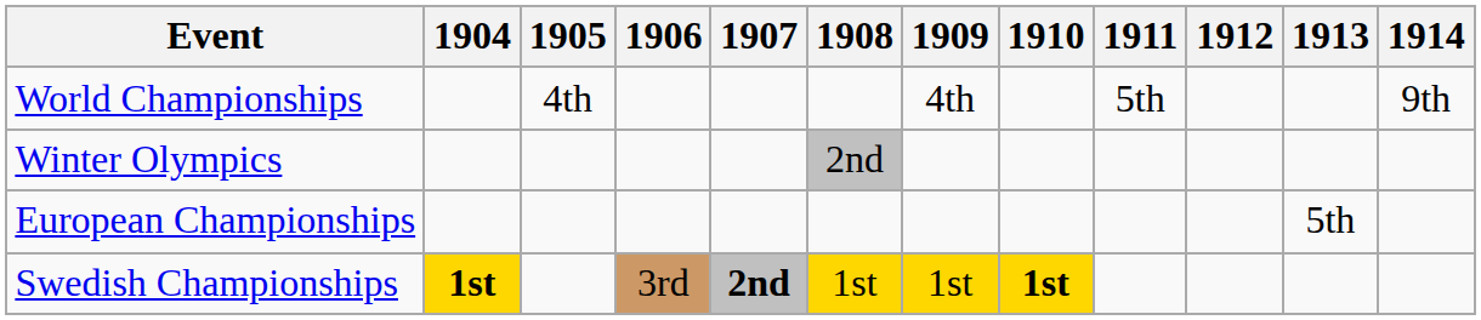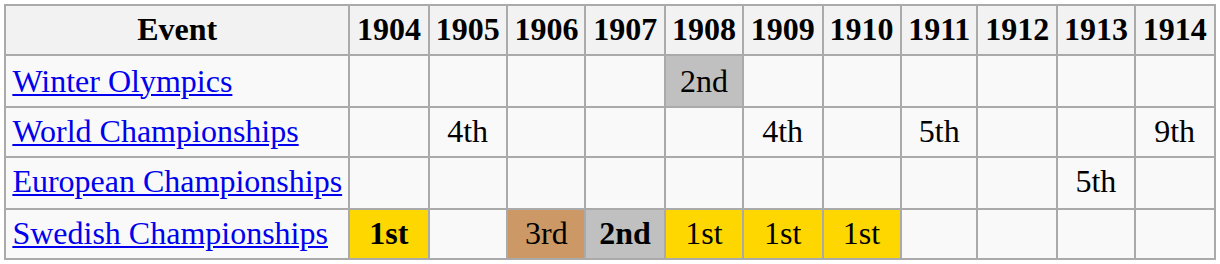rows swapped: Winter Olympics <-> World Championships
Swedish Championships | 1910: bold -> normal
